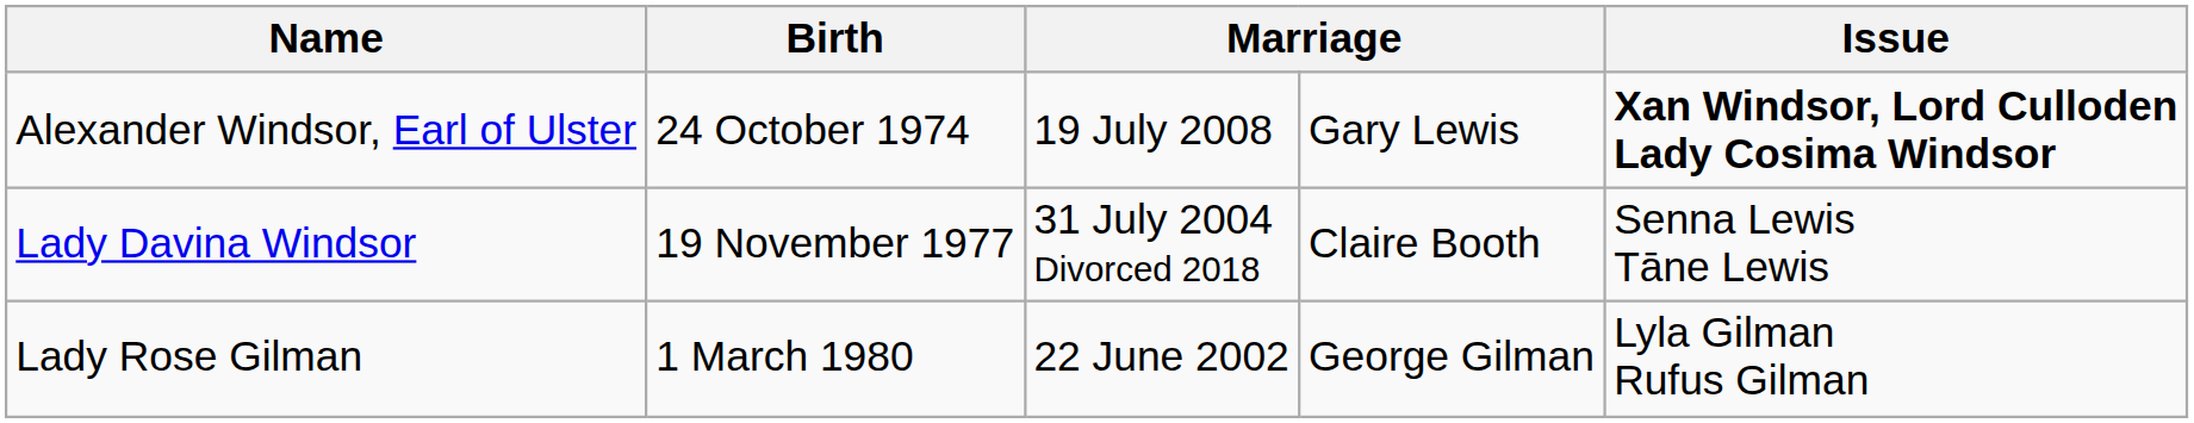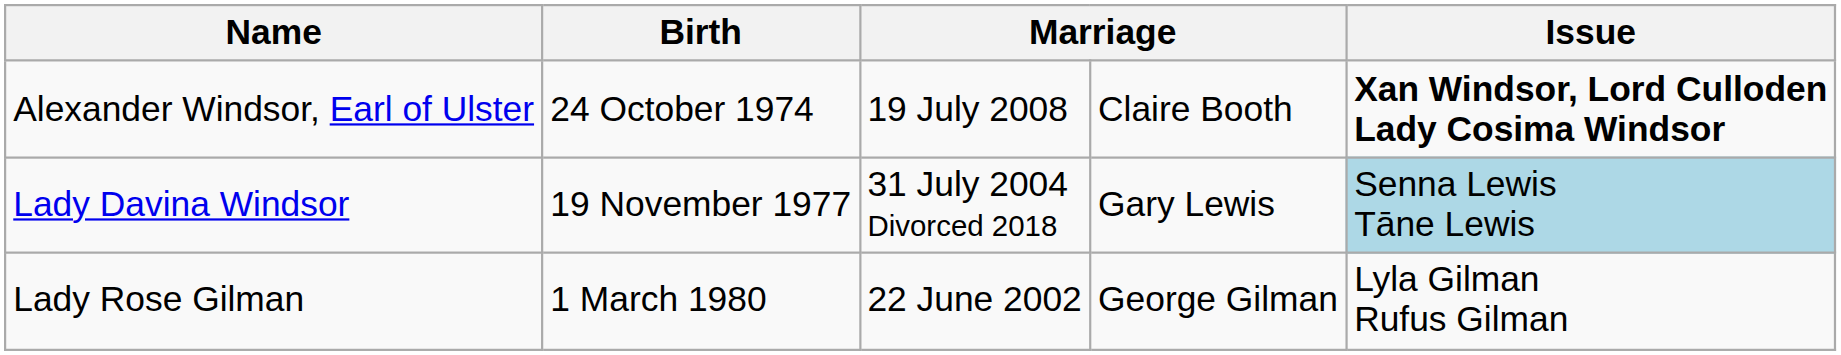Alexander Windsor, Earl of Ulster | column 4: Gary Lewis -> Claire Booth
Lady Davina Windsor | column 4: Claire Booth -> Gary Lewis
Lady Davina Windsor | Issue: no background -> lightblue background
